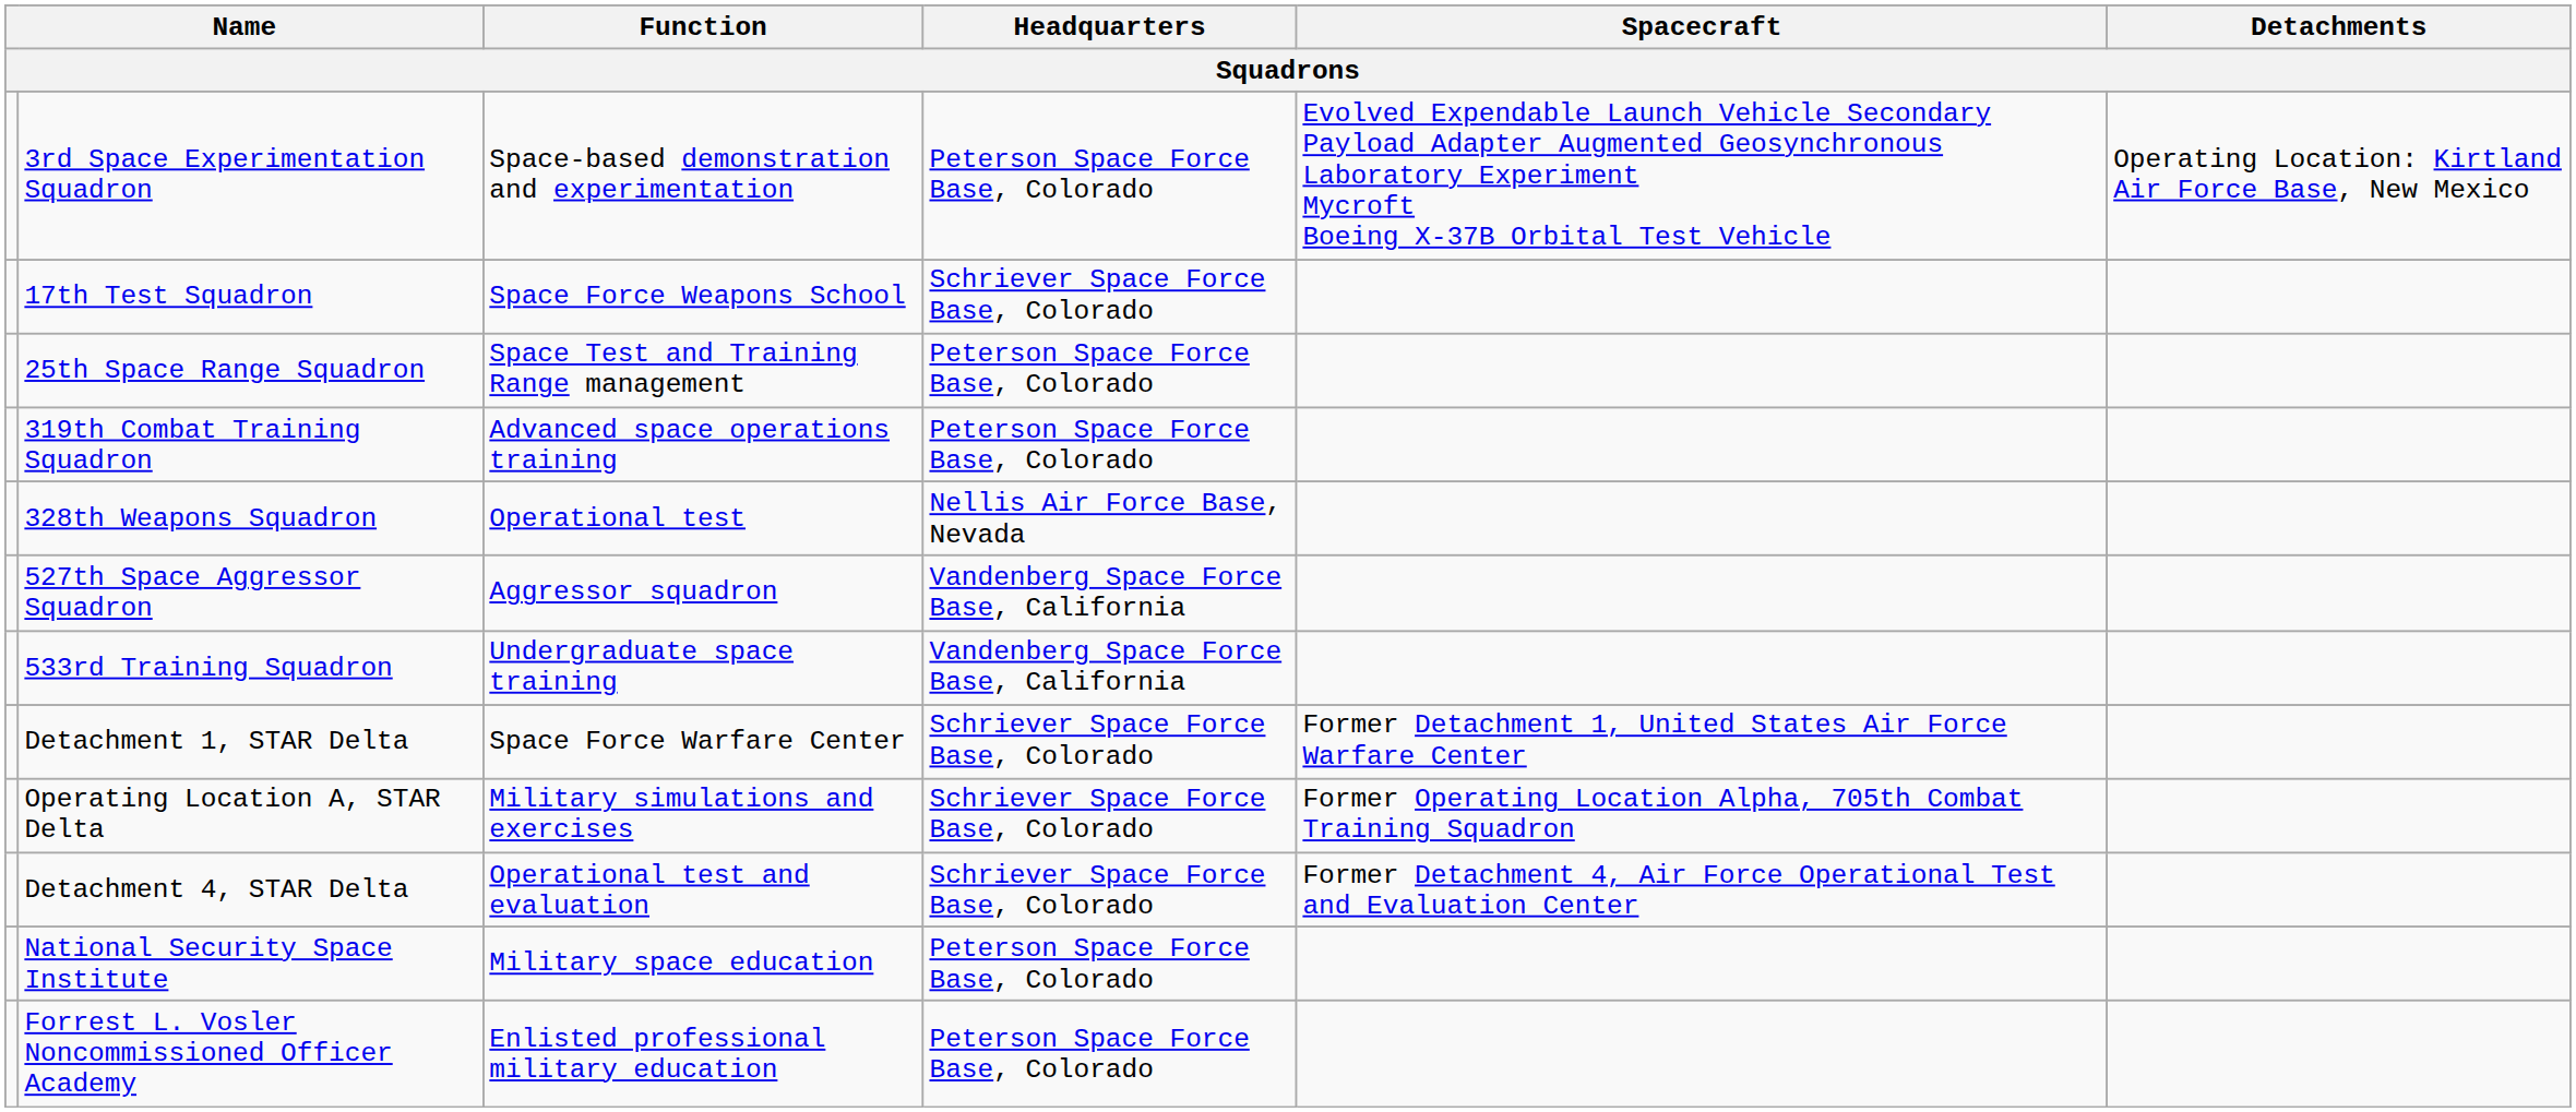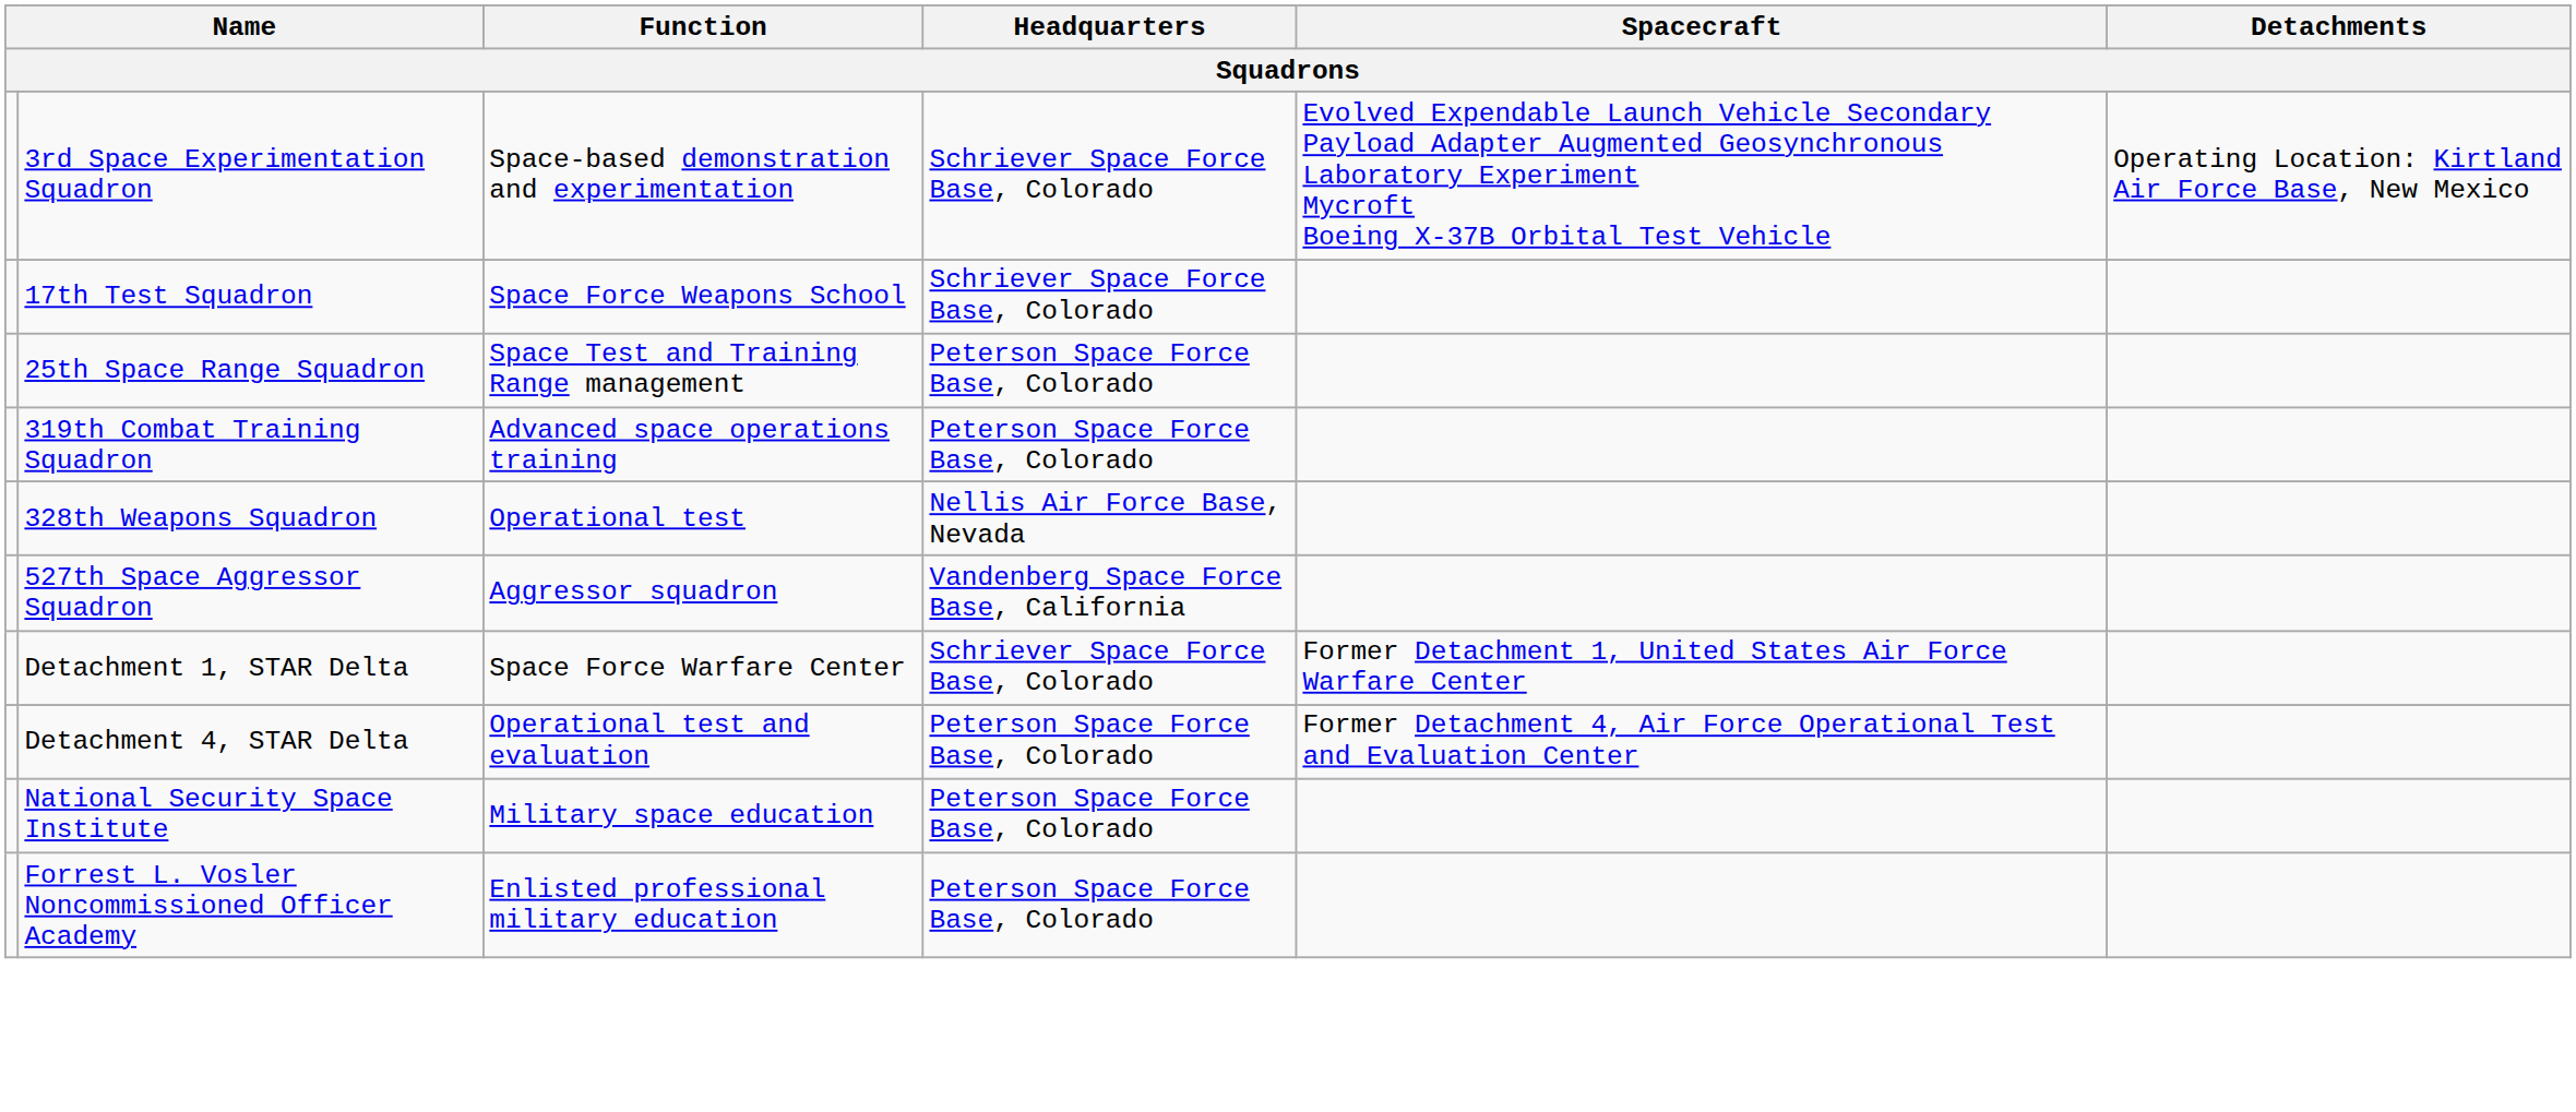3rd Space Experimentation Squadron | Headquarters: Peterson Space Force Base, Colorado -> Schriever Space Force Base, Colorado
- row: 533rd Training Squadron | Undergraduate space training | Vandenberg Space Force Base, California
- row: Operating Location A, STAR Delta | Military simulations and exercises | Schriever Space Force Base, Colorado | Former Operating Location Alpha, 705th Combat Training Squadron
Detachment 4, STAR Delta | Headquarters: Schriever Space Force Base, Colorado -> Peterson Space Force Base, Colorado
